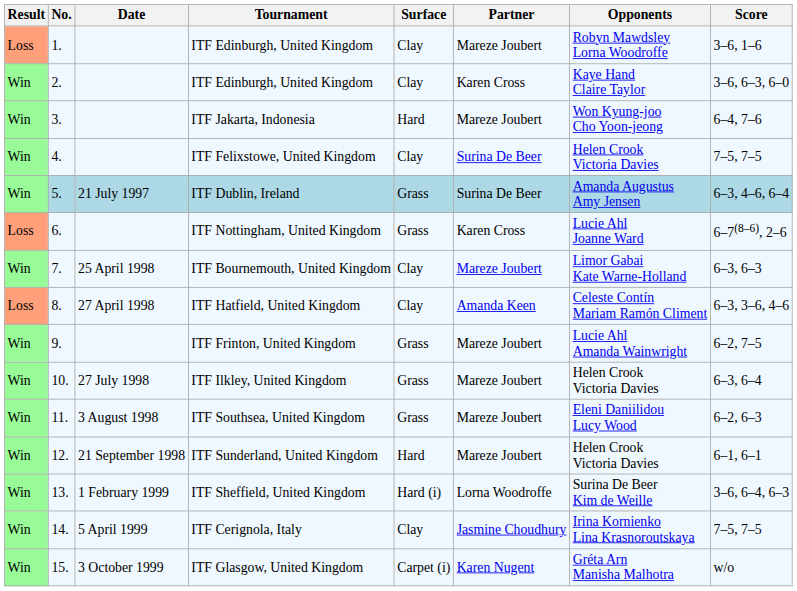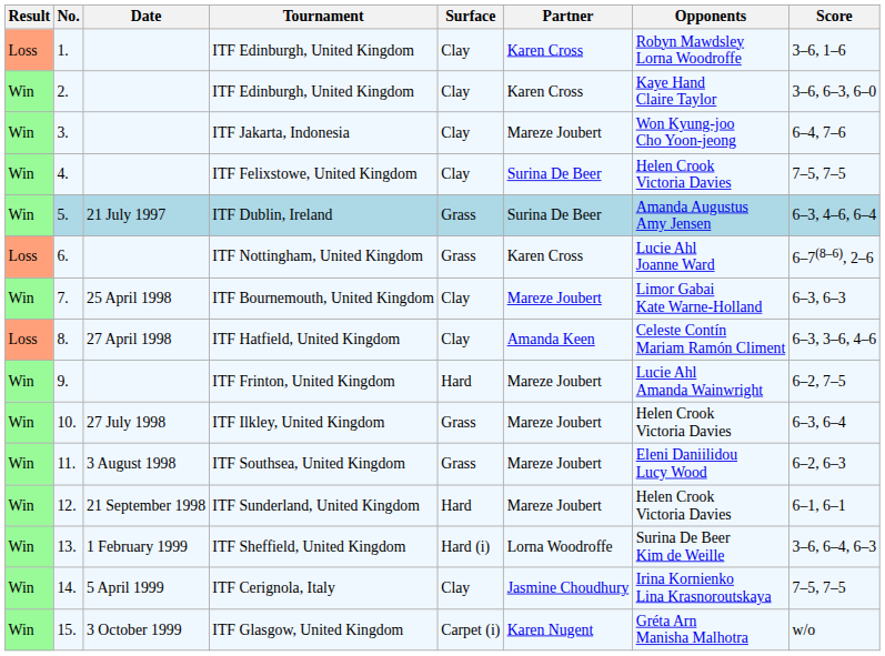1. / ITF Edinburgh, United Kingdom | Partner: Mareze Joubert -> Karen Cross
ITF Jakarta, Indonesia | Surface: Hard -> Clay
ITF Frinton, United Kingdom | Surface: Grass -> Hard
